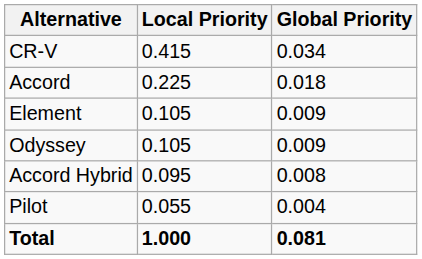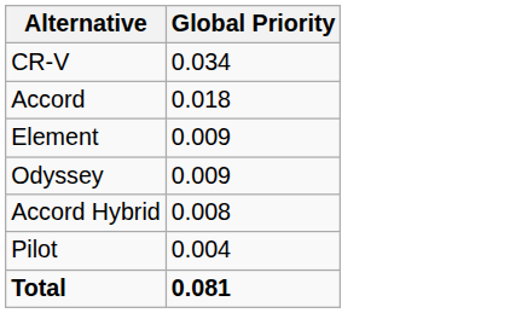- column: Local Priority | 0.415 | 0.225 | 0.105 | 0.105 | 0.095 | 0.055 | 1.000
